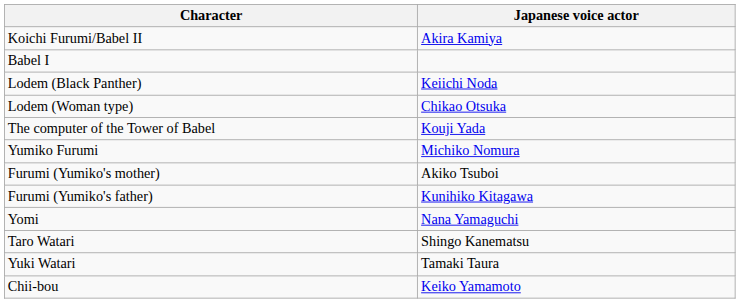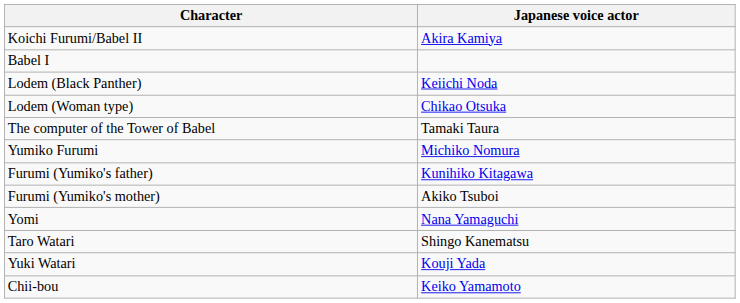The computer of the Tower of Babel | Japanese voice actor: Kouji Yada -> Tamaki Taura
rows swapped: Furumi (Yumiko's father) <-> Furumi (Yumiko's mother)
Yuki Watari | Japanese voice actor: Tamaki Taura -> Kouji Yada
